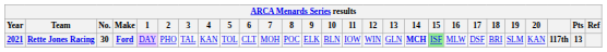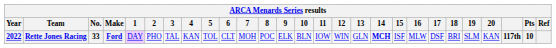Rette Jones Racing | Year: 2021 -> 2022
Rette Jones Racing | No.: 30 -> 33
Rette Jones Racing | 15: lightgreen background -> no background
Rette Jones Racing | Pts: 13 -> 10
